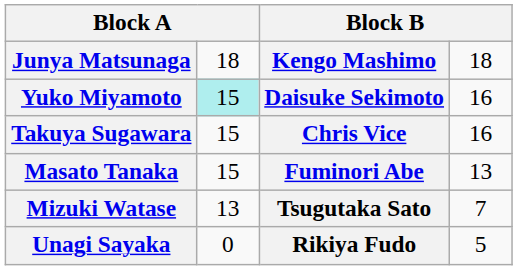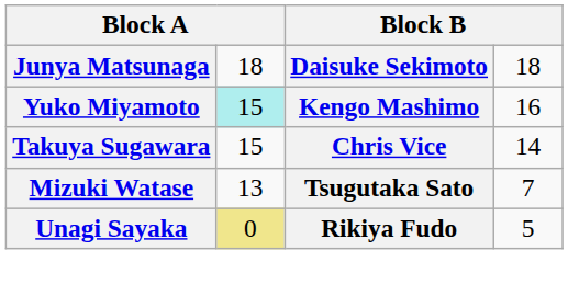Junya Matsunaga | column 3: Kengo Mashimo -> Daisuke Sekimoto
Yuko Miyamoto | column 3: Daisuke Sekimoto -> Kengo Mashimo
Takuya Sugawara | column 4: 16 -> 14
- row: Masato Tanaka | 15 | Fuminori Abe | 13
Unagi Sayaka | column 2: no background -> khaki background
